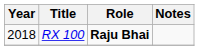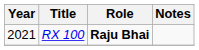RX 100 | Year: 2018 -> 2021
